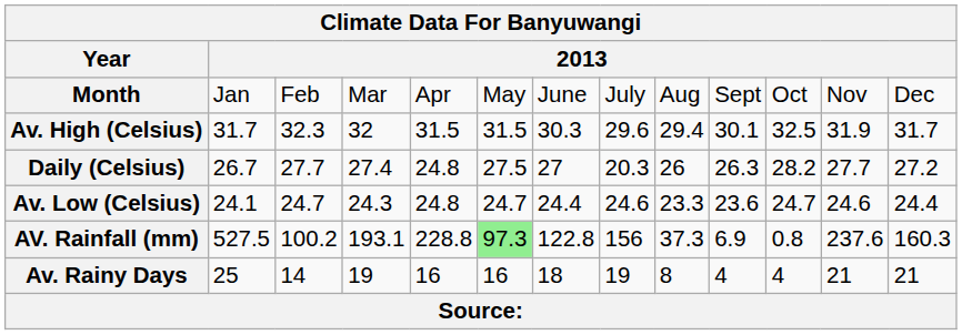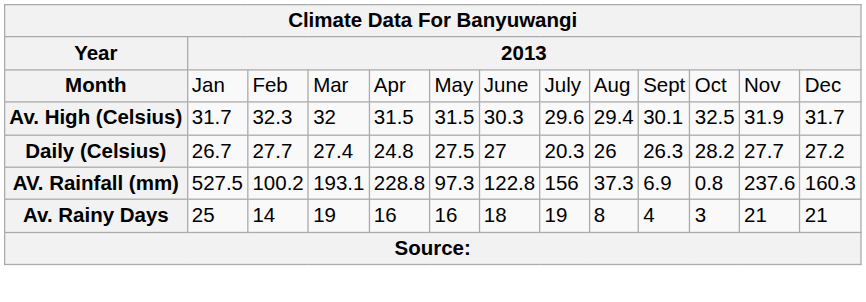- row: Av. Low (Celsius) | 24.1 | 24.7 | 24.3 | 24.8 | 24.7 | 24.4 | 24.6 | 23.3 | 23.6 | 24.7 | 24.6 | 24.4
AV. Rainfall (mm) | column 6: lightgreen background -> no background
Av. Rainy Days | column 11: 4 -> 3
